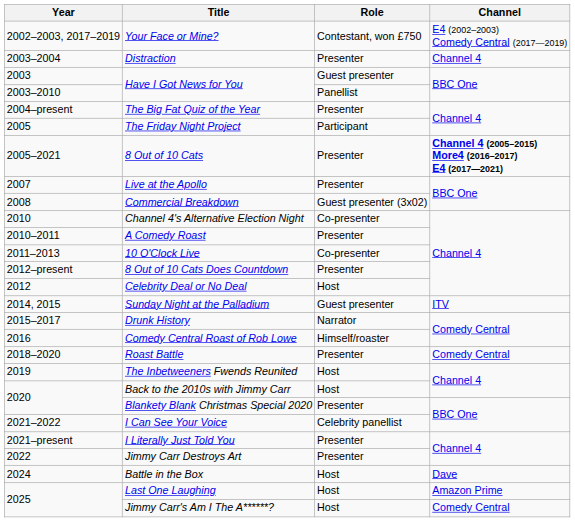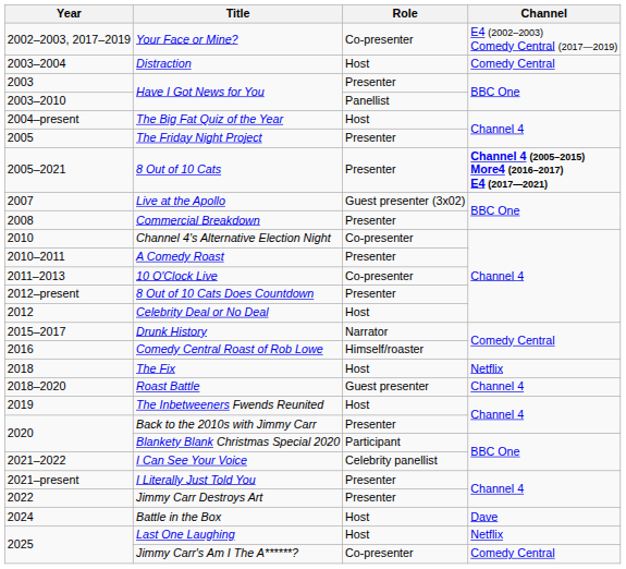Your Face or Mine? | Role: Contestant, won £750 -> Co-presenter
Distraction | Role: Presenter -> Host
Distraction | Channel: Channel 4 -> Comedy Central
2003 / Have I Got News for You | Role: Guest presenter -> Presenter
The Big Fat Quiz of the Year | Role: Presenter -> Host
The Friday Night Project | Role: Participant -> Presenter
Live at the Apollo | Role: Presenter -> Guest presenter (3x02)
Commercial Breakdown | Role: Guest presenter (3x02) -> Presenter
- row: 2014, 2015 | Sunday Night at the Palladium | Guest presenter | ITV
+ row: 2018 | The Fix | Host | Netflix
Roast Battle | Role: Presenter -> Guest presenter
Roast Battle | Channel: Comedy Central -> Channel 4
Back to the 2010s with Jimmy Carr | Role: Host -> Presenter
Blankety Blank Christmas Special 2020 | Role: Presenter -> Participant
Last One Laughing | Channel: Amazon Prime -> Netflix
Jimmy Carr's Am I The A******? | Role: Host -> Co-presenter
